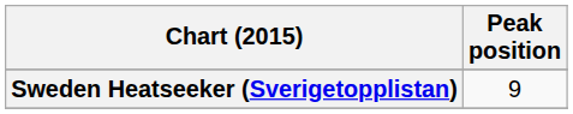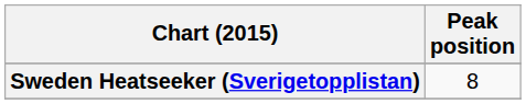Sweden Heatseeker (Sverigetopplistan) | Peak position: 9 -> 8
